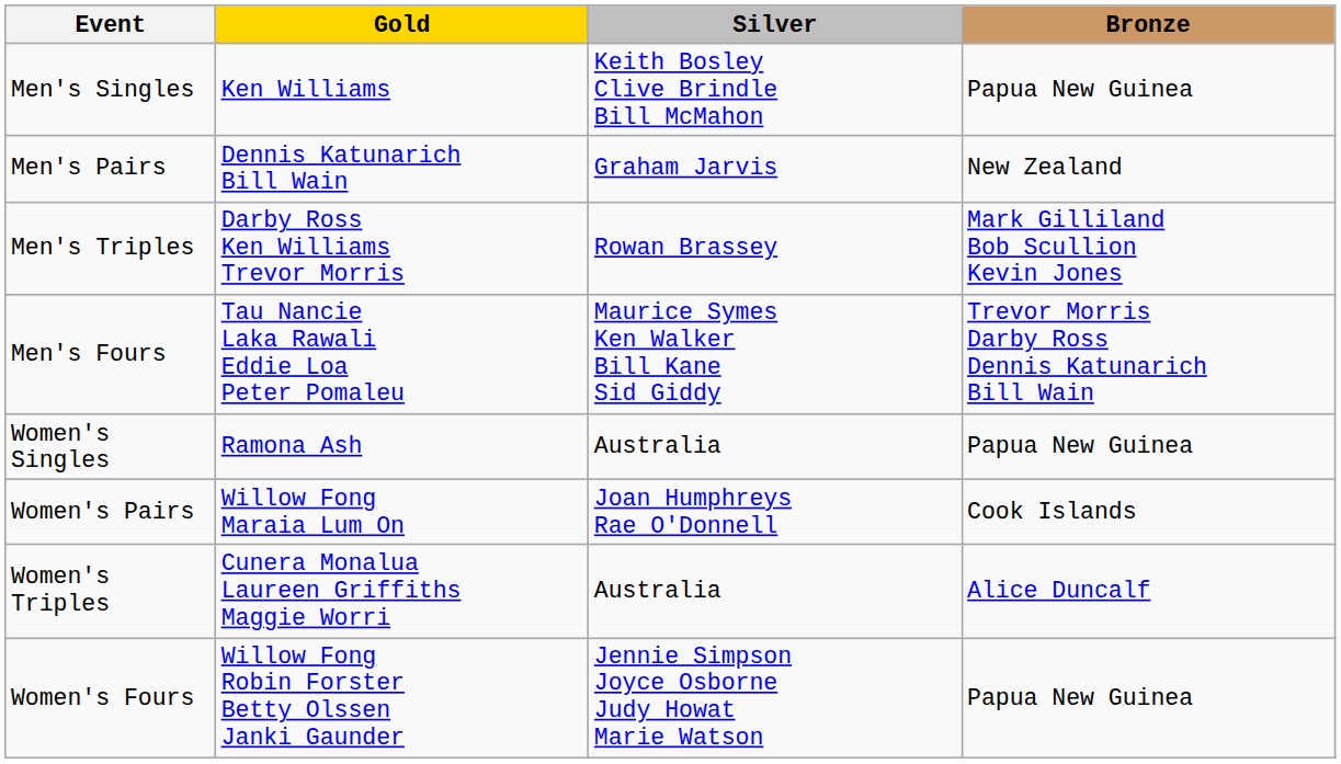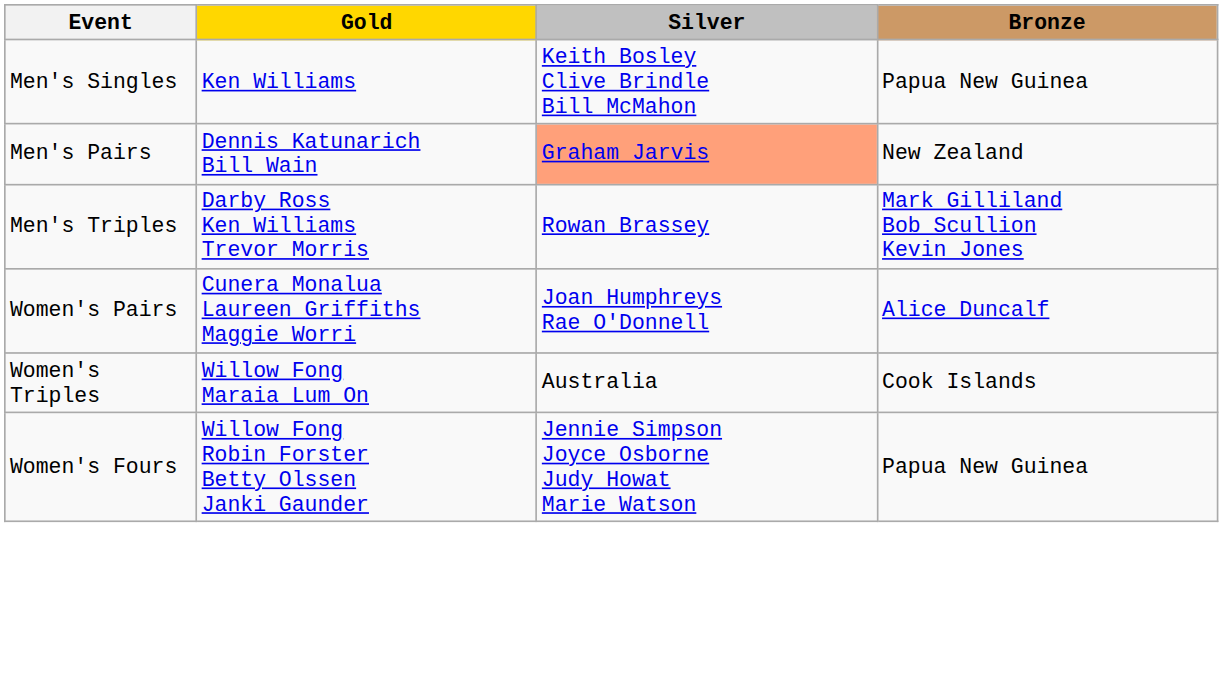Men's Pairs | Silver: no background -> lightsalmon background
- row: Men's Fours | Tau Nancie Laka Rawali Eddie Loa Peter Pomaleu | Maurice Symes Ken Walker Bill Kane Sid Giddy | Trevor Morris Darby Ross Dennis Katunarich Bill Wain
- row: Women's Singles | Ramona Ash | Australia | Papua New Guinea
Women's Pairs | Gold: Willow Fong Maraia Lum On -> Cunera Monalua Laureen Griffiths Maggie Worri
Women's Pairs | Bronze: Cook Islands -> Alice Duncalf
Women's Triples | Gold: Cunera Monalua Laureen Griffiths Maggie Worri -> Willow Fong Maraia Lum On
Women's Triples | Bronze: Alice Duncalf -> Cook Islands
